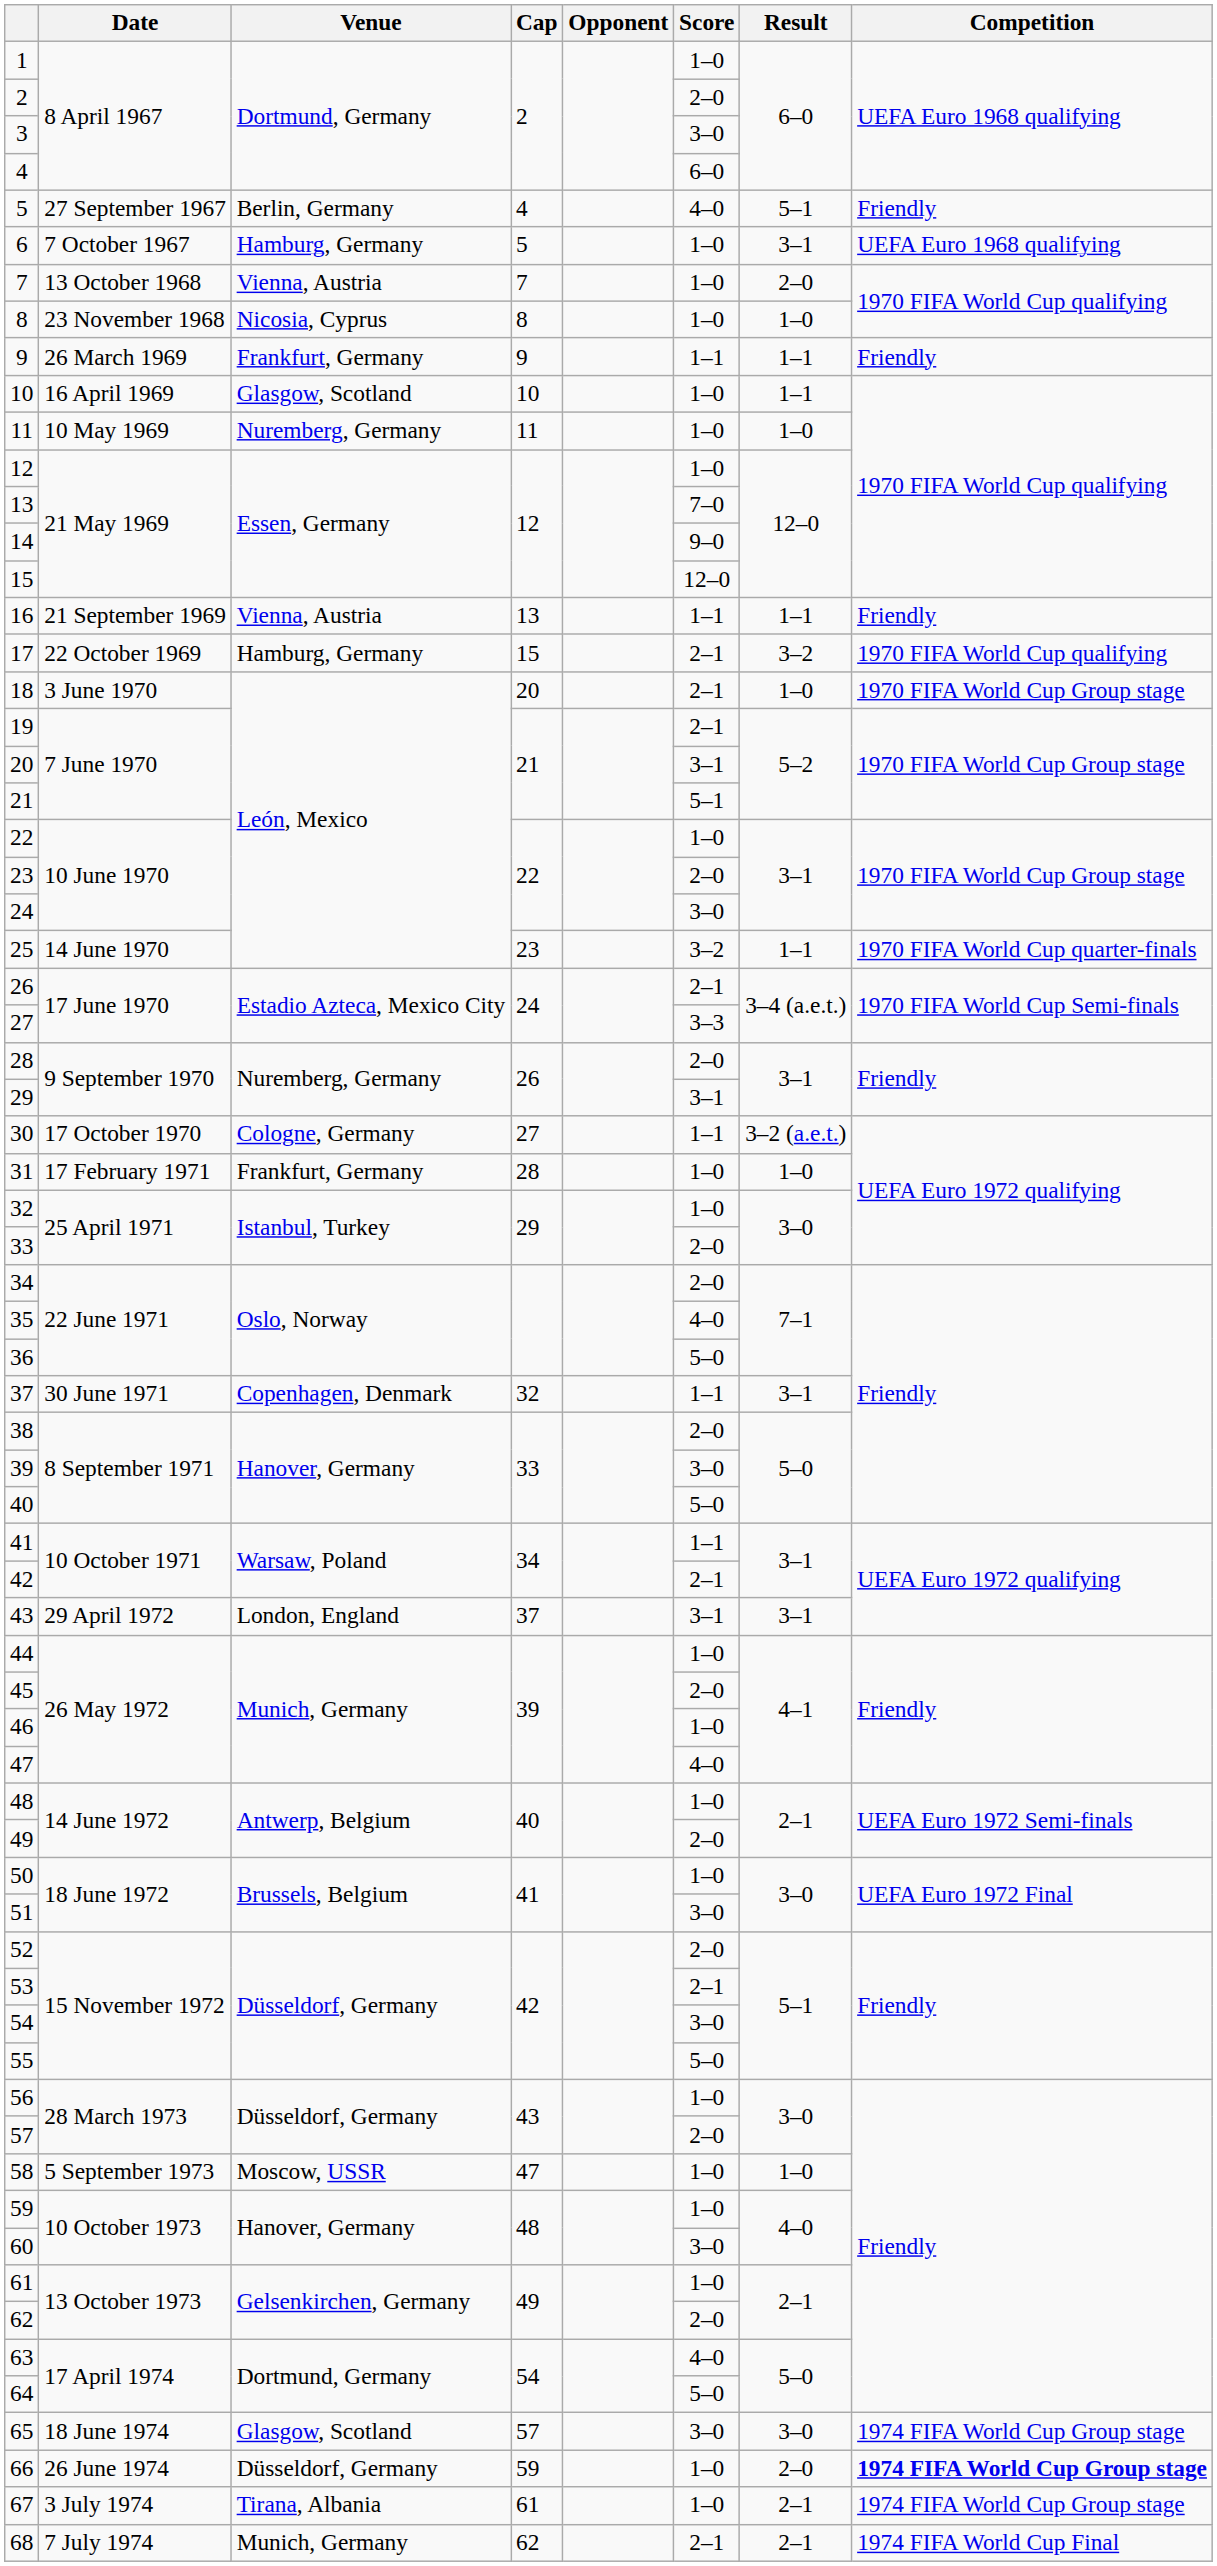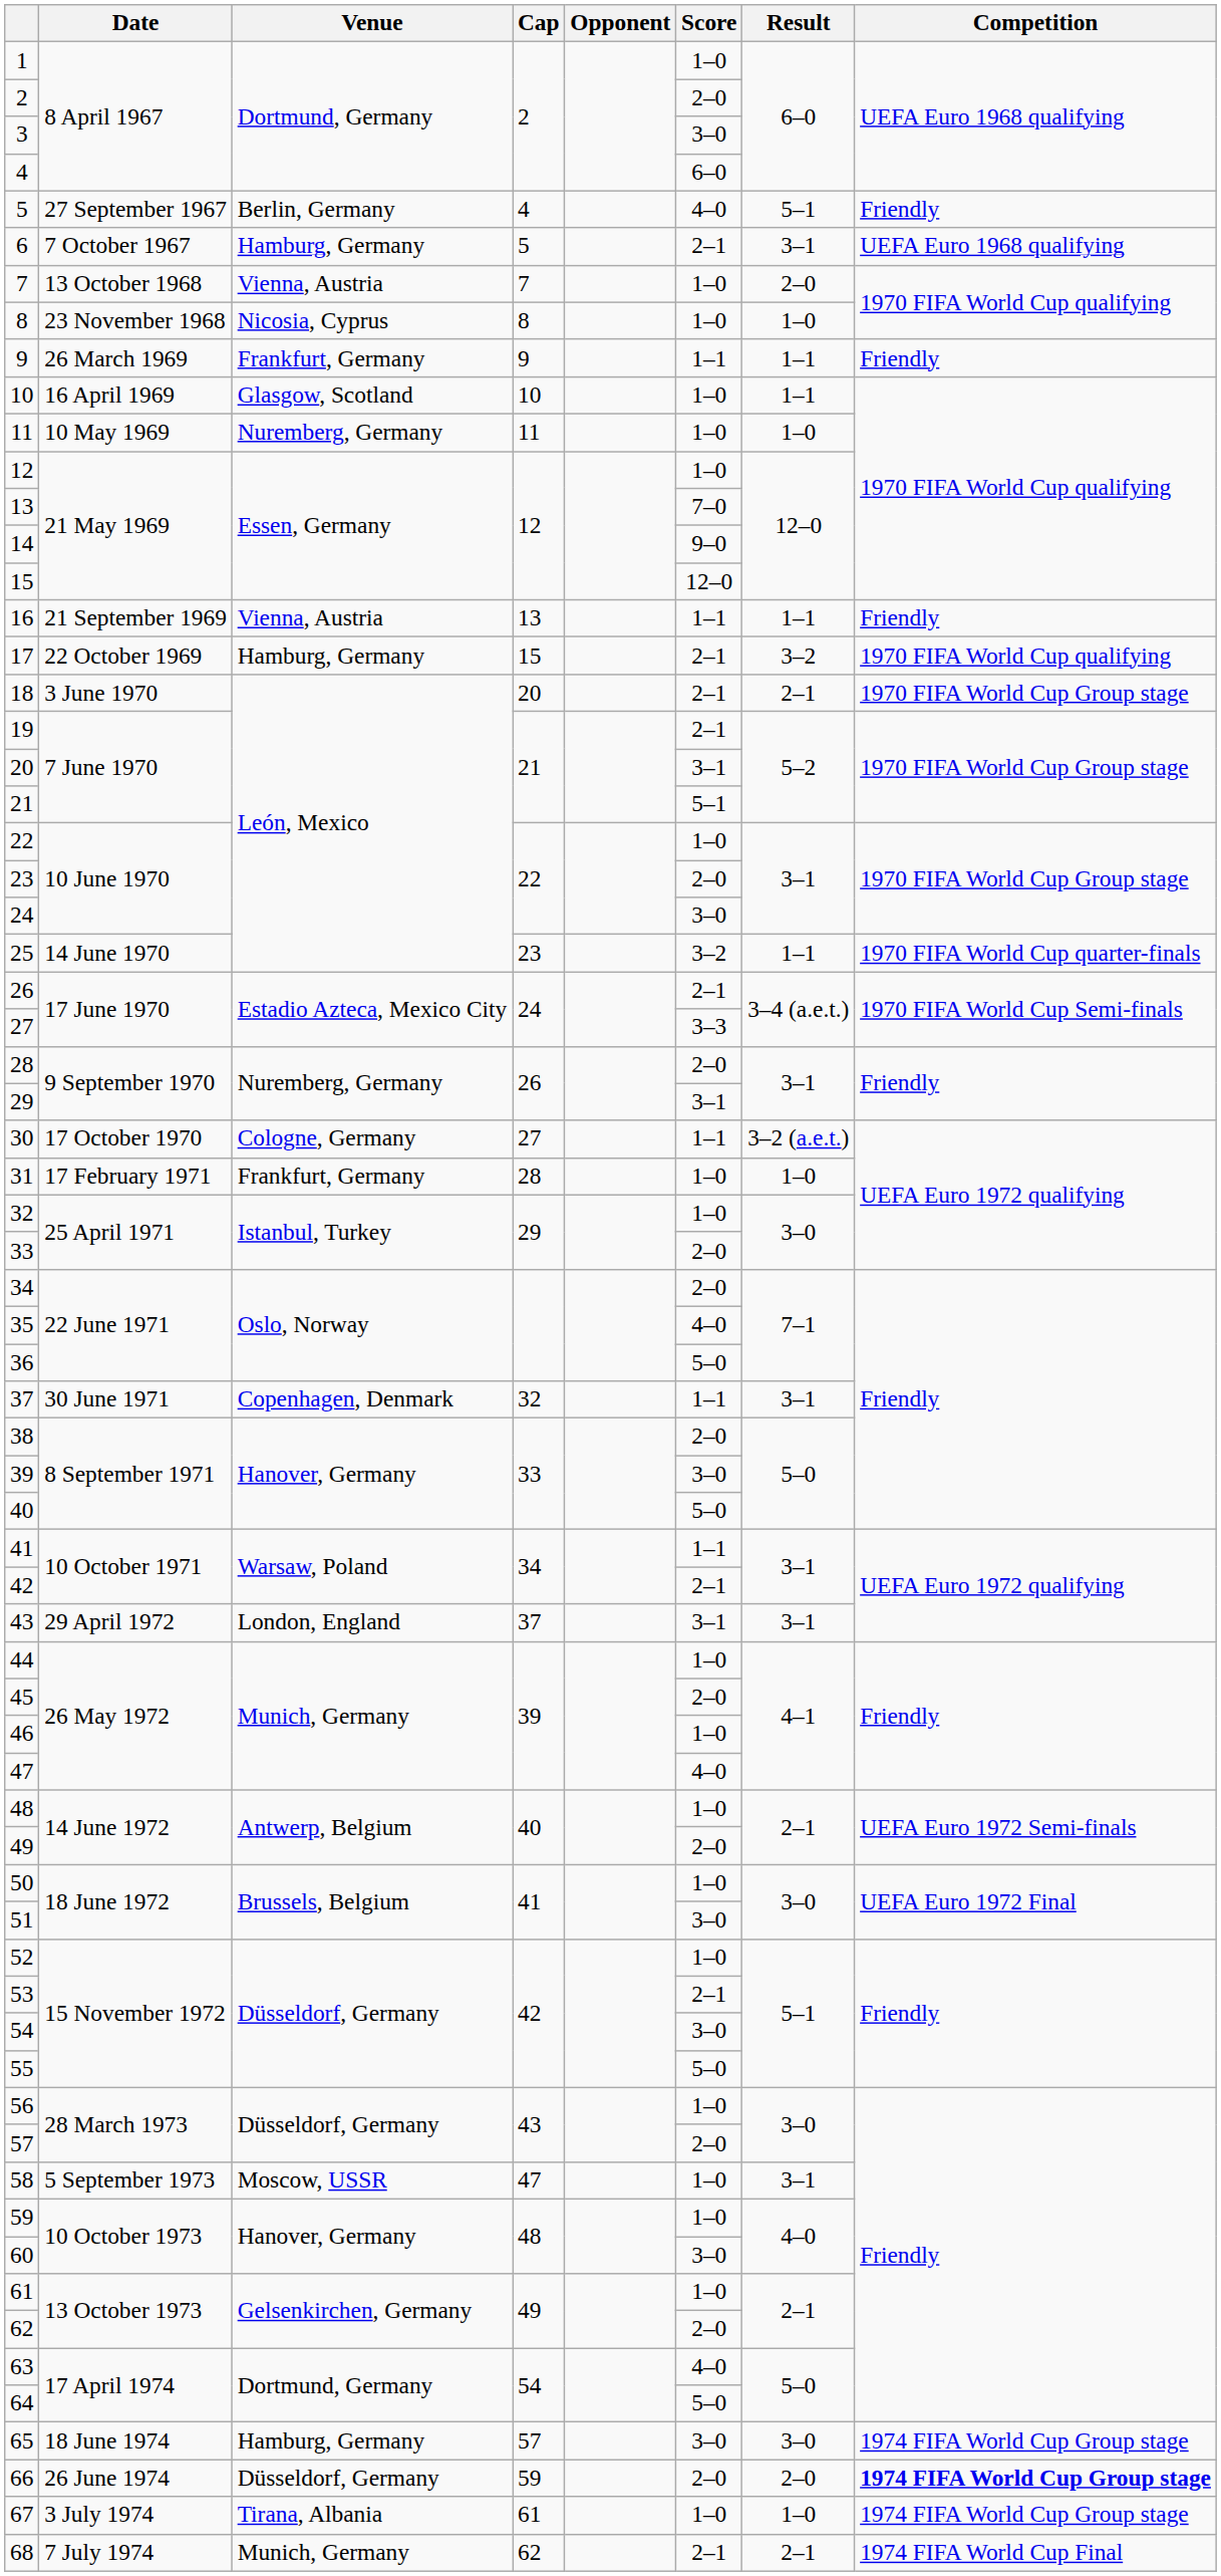6 | Score: 1–0 -> 2–1
18 | Result: 1–0 -> 2–1
52 | Score: 2–0 -> 1–0
58 | Result: 1–0 -> 3–1
65 | Venue: Glasgow, Scotland -> Hamburg, Germany
66 | Score: 1–0 -> 2–0
67 | Result: 2–1 -> 1–0
